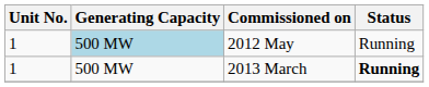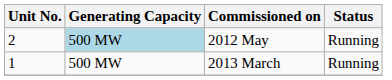2012 May | Unit No.: 1 -> 2
2013 March | Status: bold -> normal
